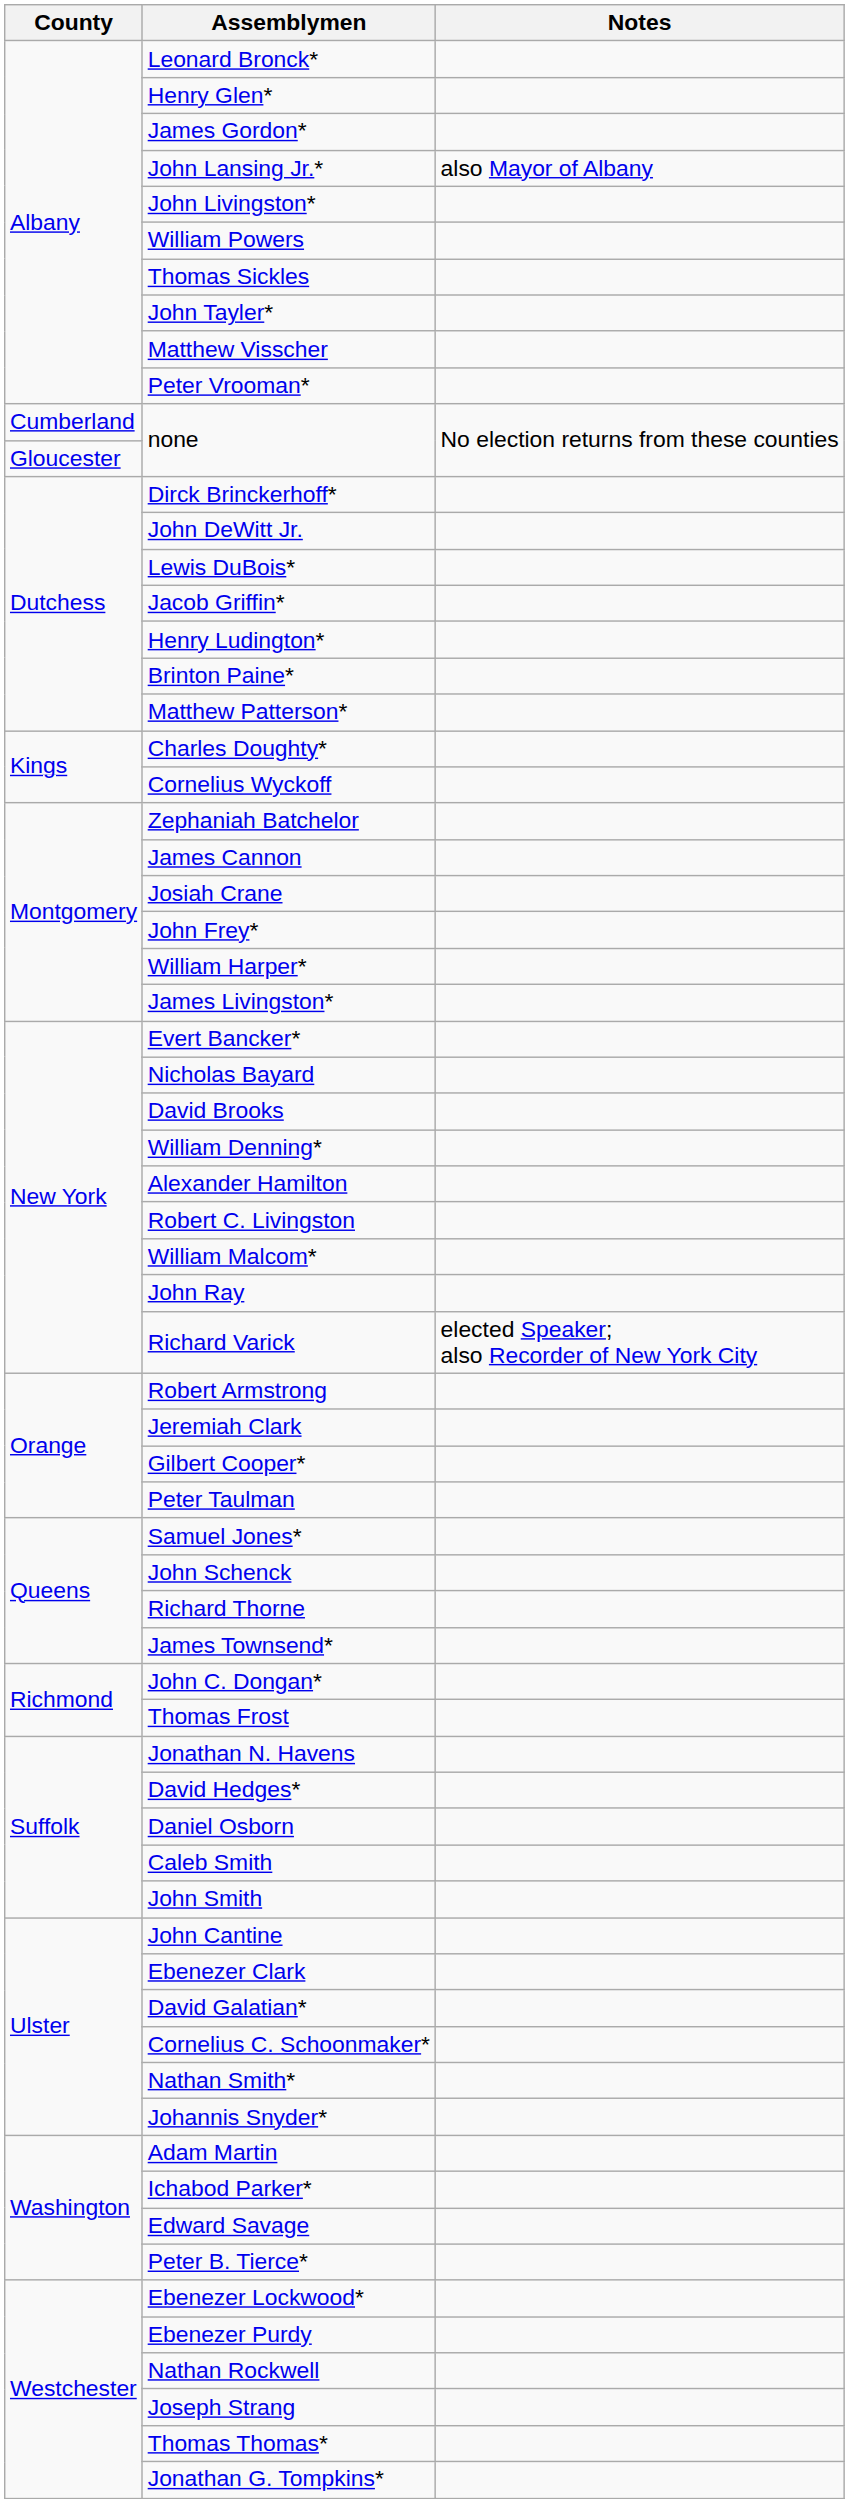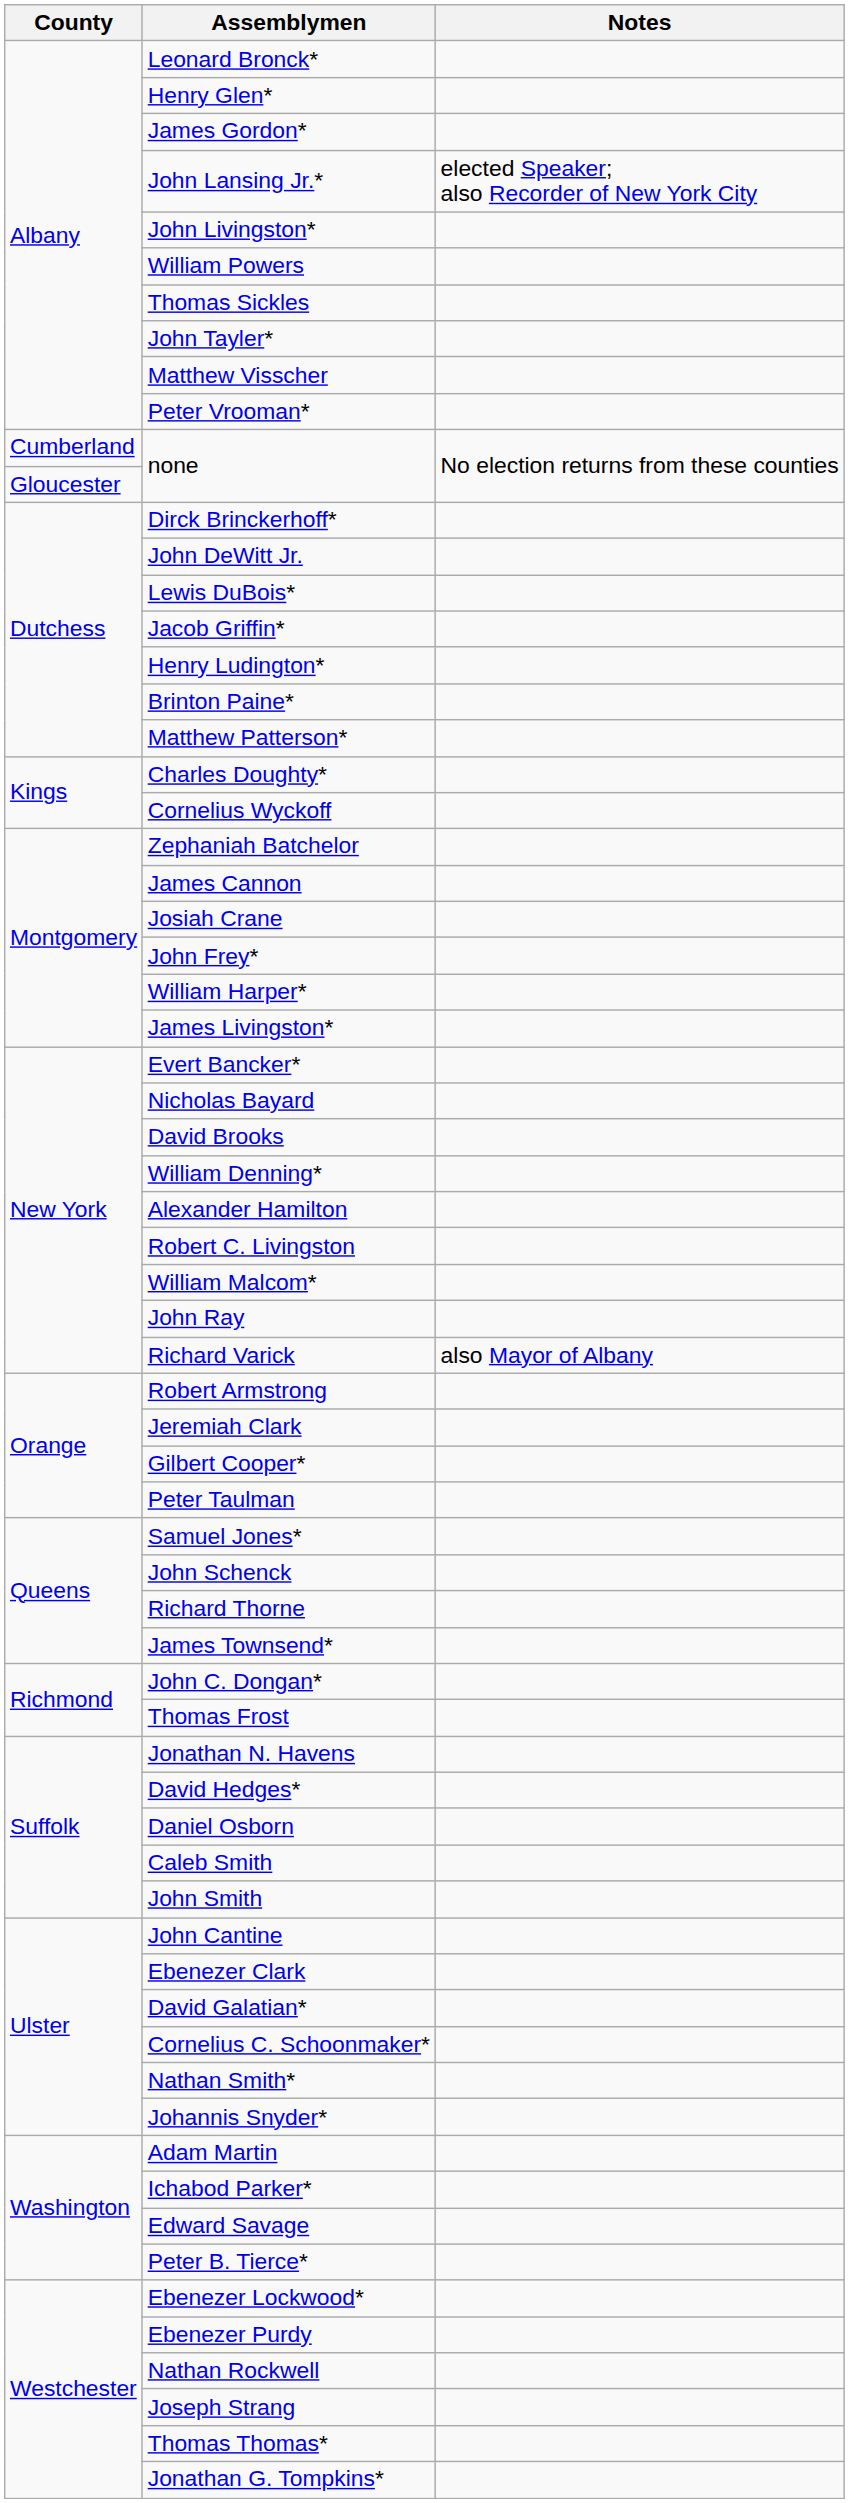John Lansing Jr.* | Notes: also Mayor of Albany -> elected Speaker; also Recorder of New York City
Richard Varick | Notes: elected Speaker; also Recorder of New York City -> also Mayor of Albany
